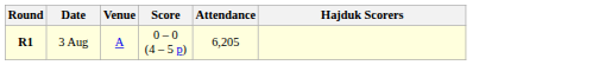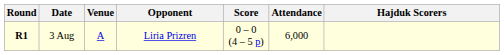+ column: Opponent | Liria Prizren
3 Aug | Attendance: 6,205 -> 6,000
